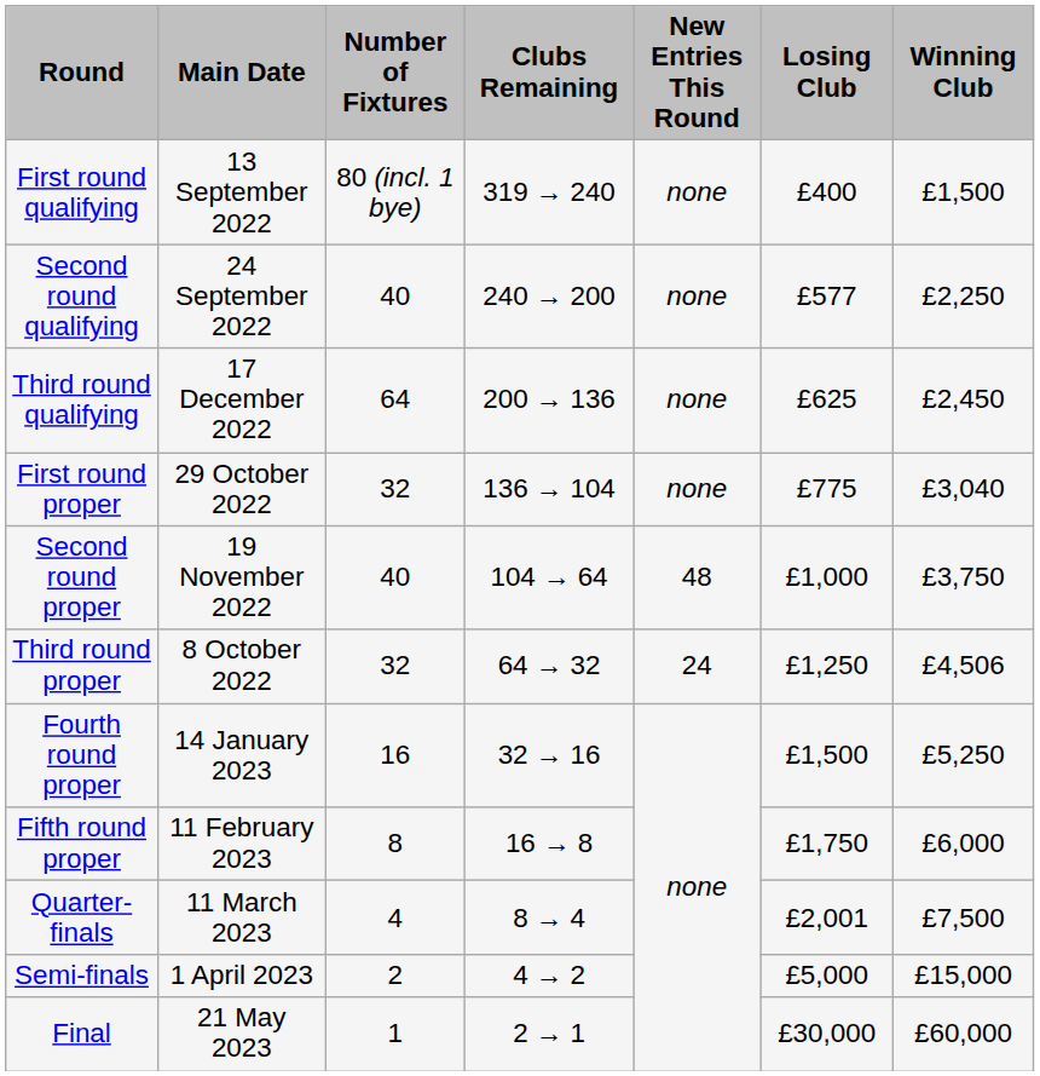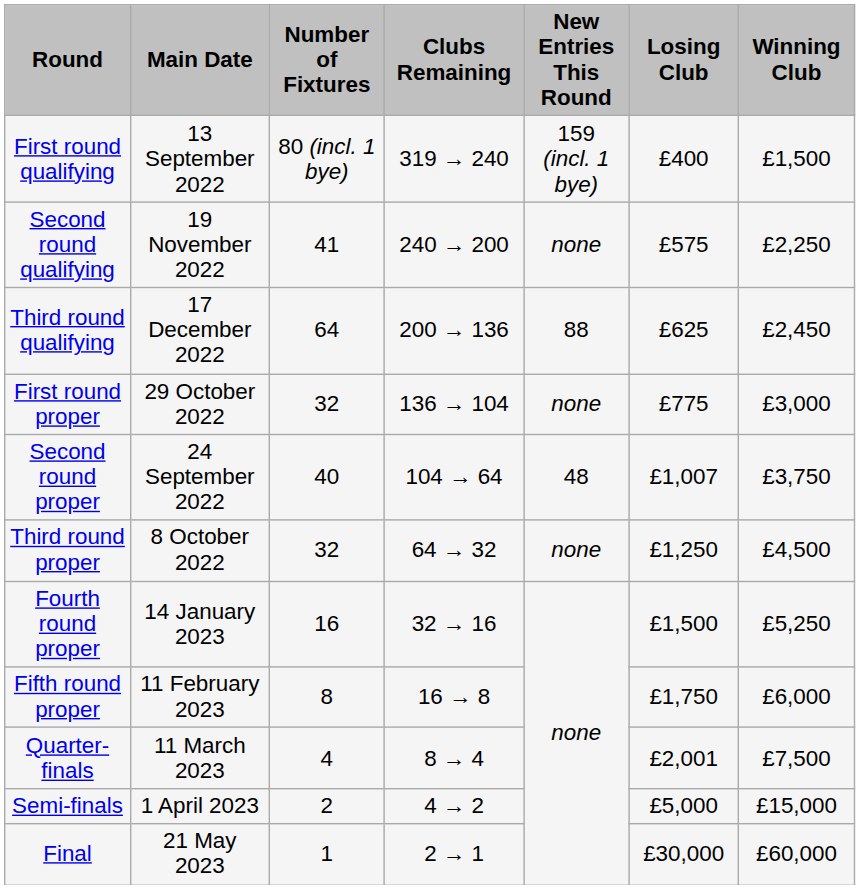First round qualifying | New Entries This Round: none -> 159 (incl. 1 bye)
Second round qualifying | Main Date: 24 September 2022 -> 19 November 2022
Second round qualifying | Number of Fixtures: 40 -> 41
Second round qualifying | Losing Club: £577 -> £575
Third round qualifying | New Entries This Round: none -> 88
First round proper | Winning Club: £3,040 -> £3,000
Second round proper | Main Date: 19 November 2022 -> 24 September 2022
Second round proper | Losing Club: £1,000 -> £1,007
Third round proper | New Entries This Round: 24 -> none
Third round proper | Winning Club: £4,506 -> £4,500
